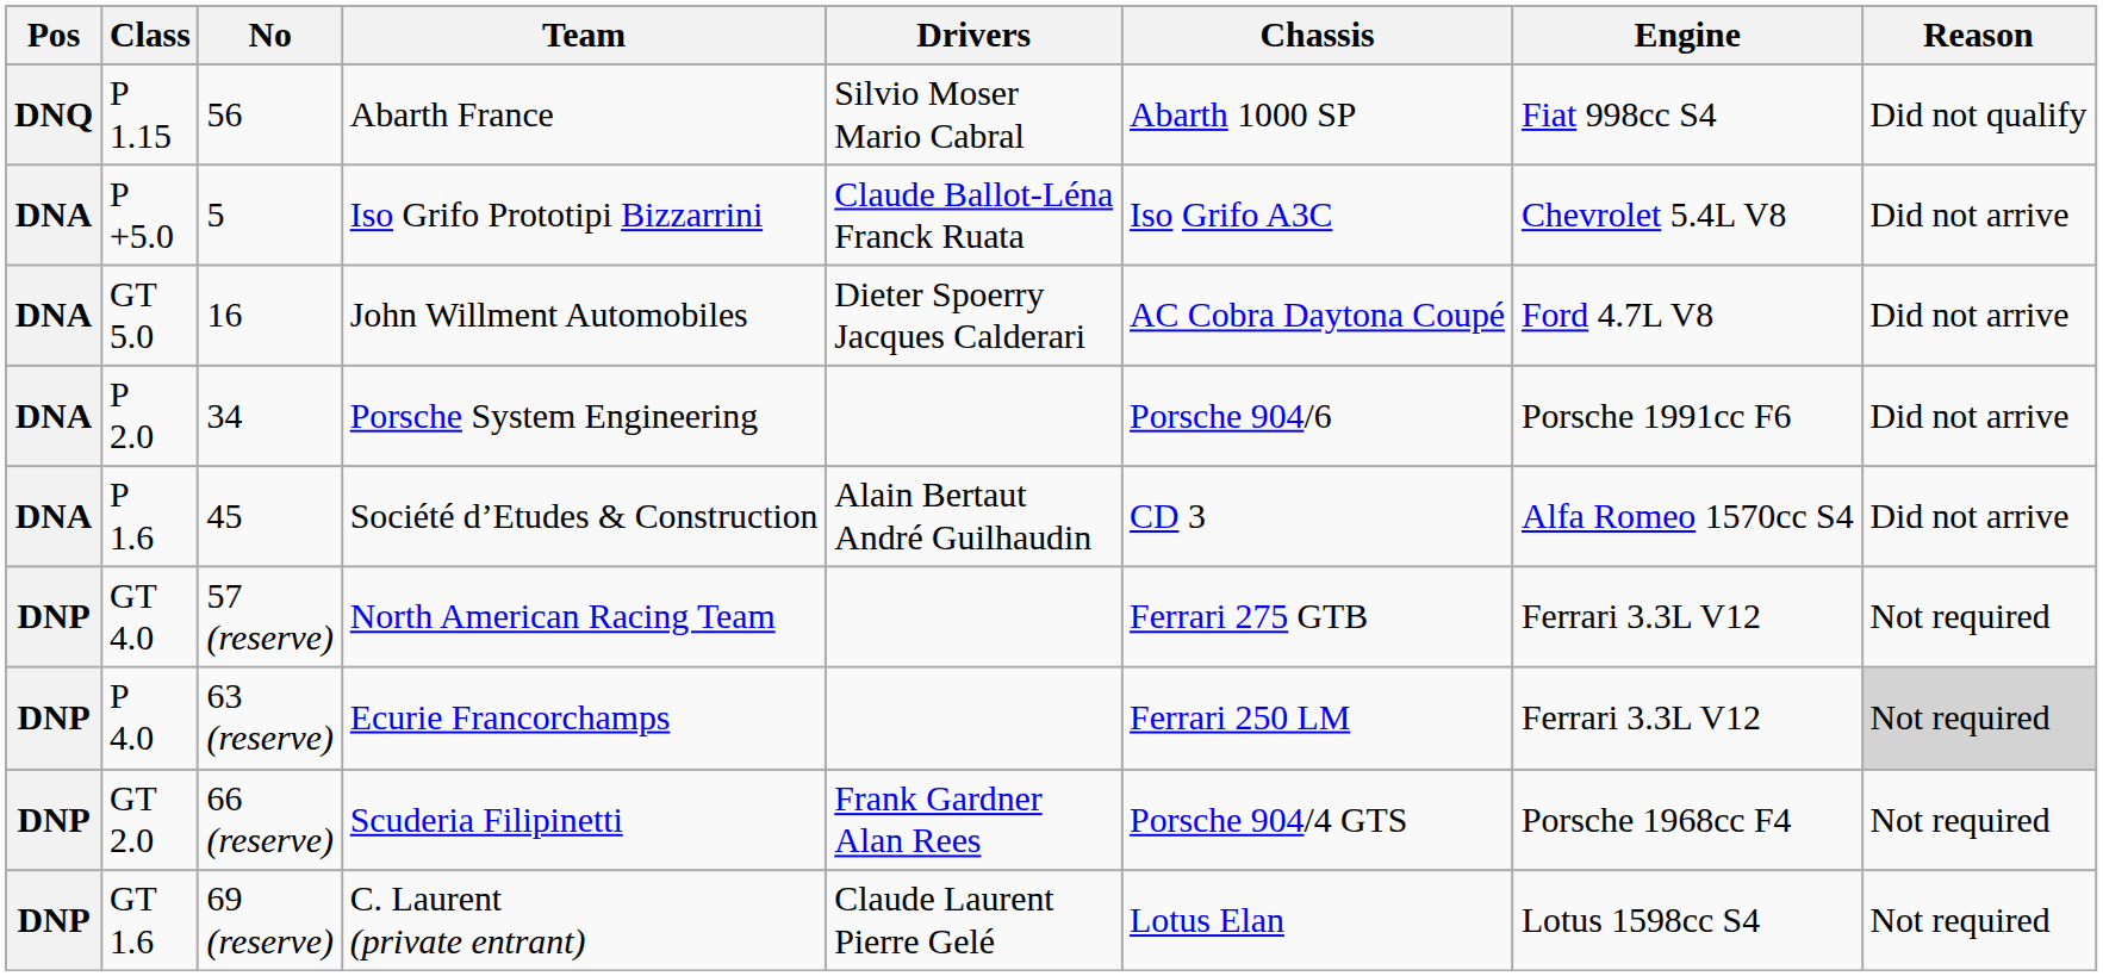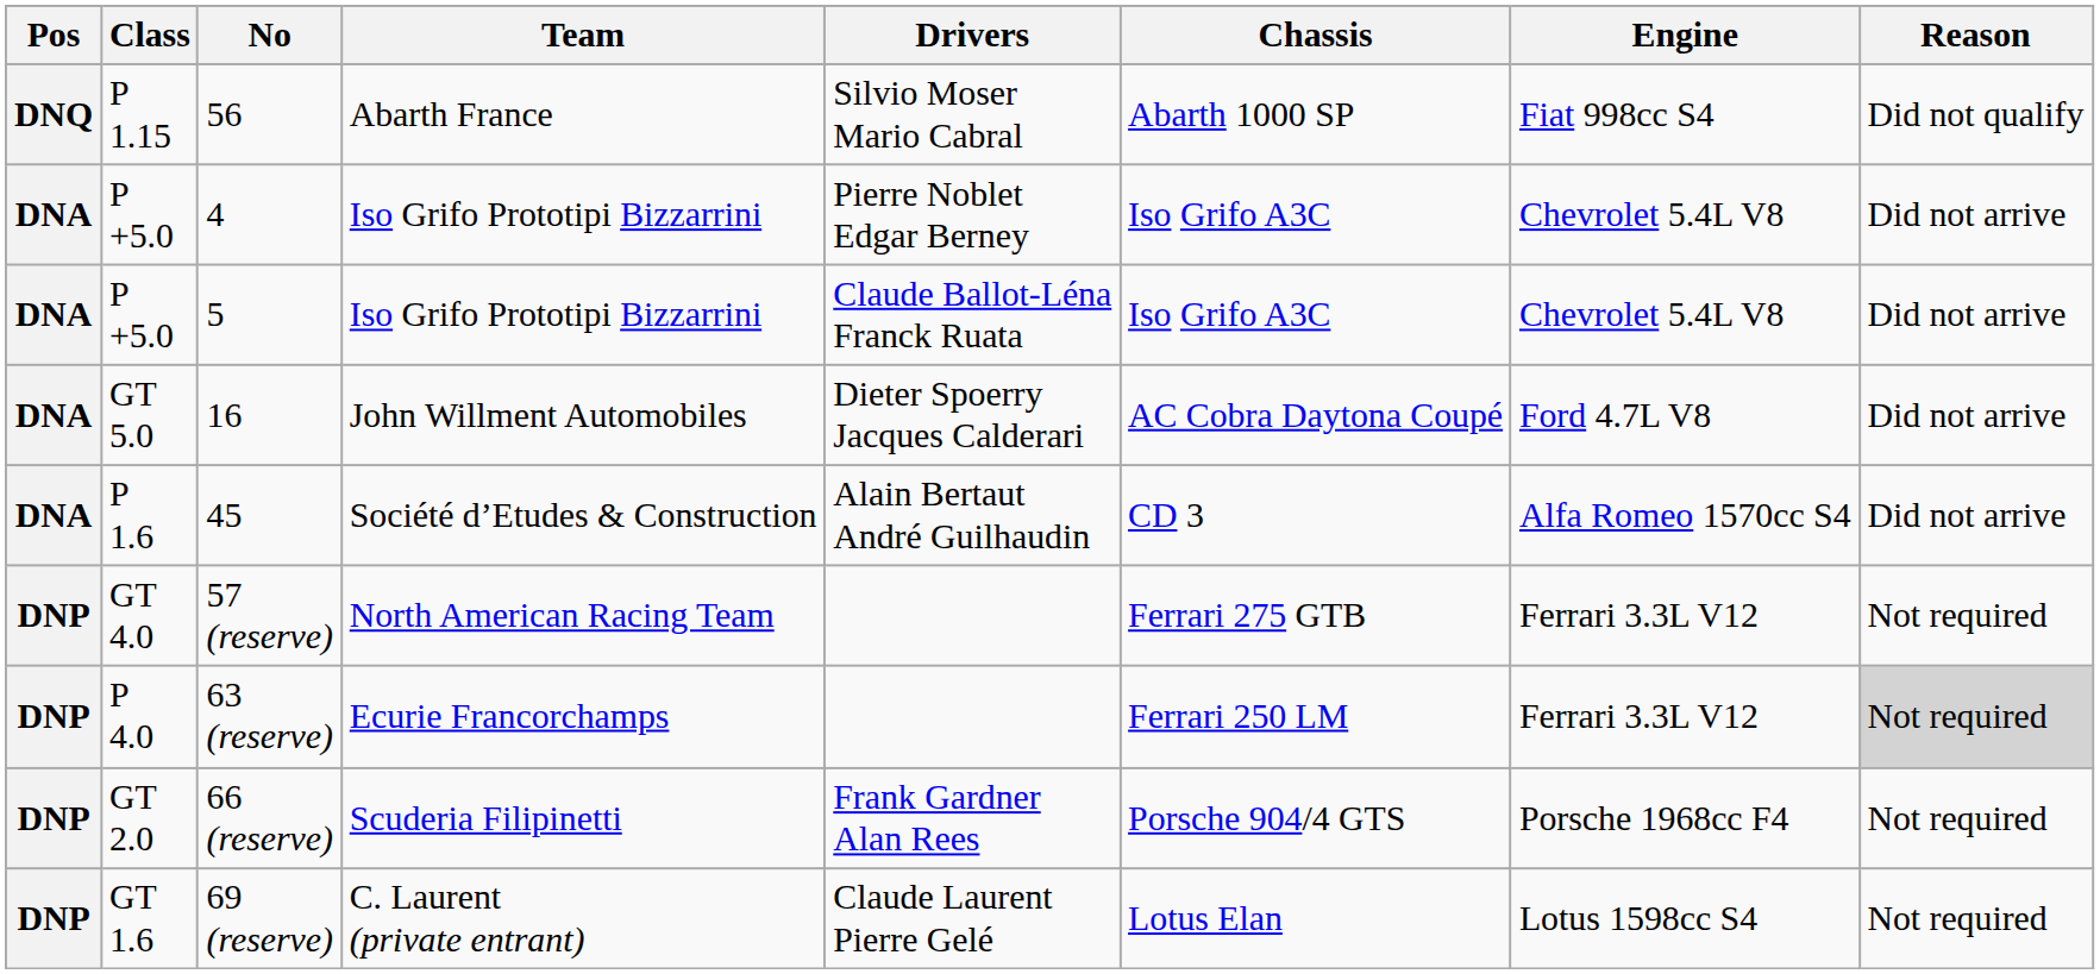+ row: DNA | P +5.0 | 4 | Iso Grifo Prototipi Bizzarrini | Pierre Noblet Edgar Berney | Iso Grifo A3C | Chevrolet 5.4L V8 | Did not arrive
- row: DNA | P 2.0 | 34 | Porsche System Engineering | Porsche 904/6 | Porsche 1991cc F6 | Did not arrive
